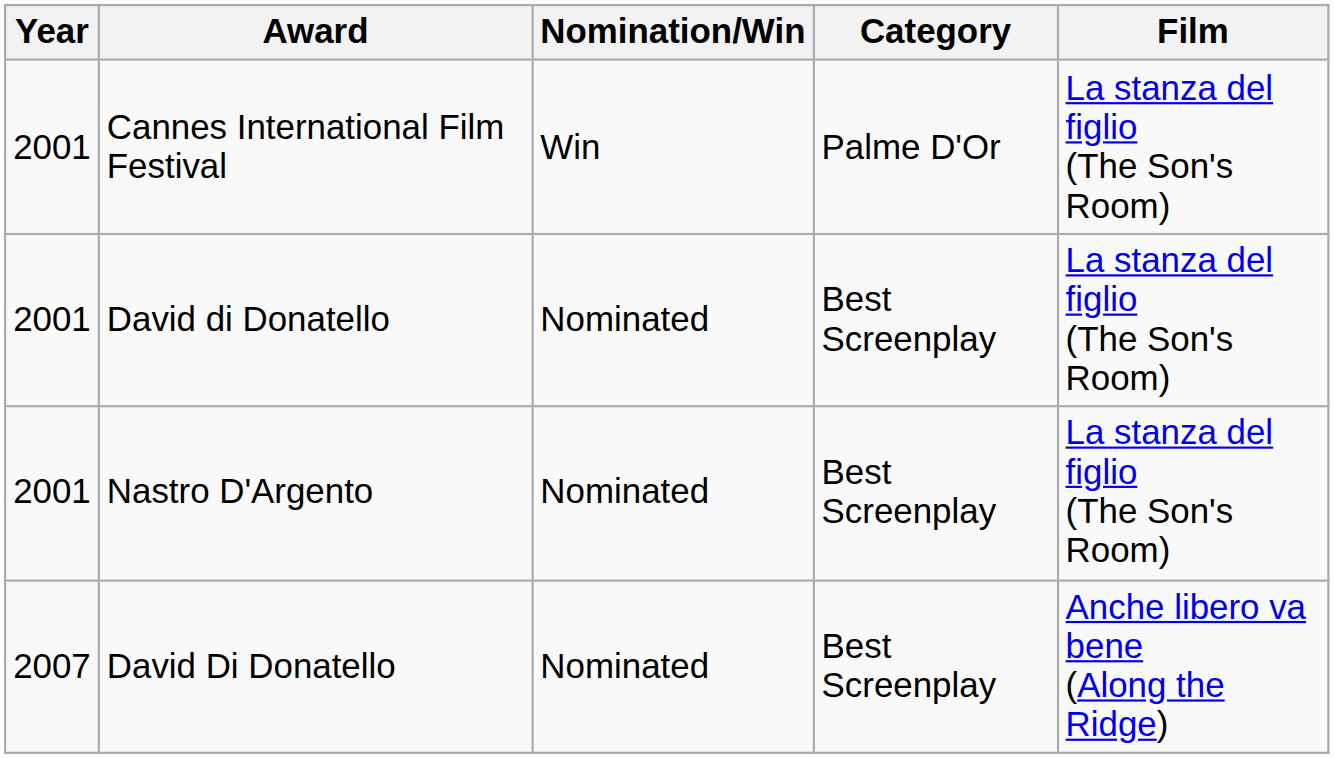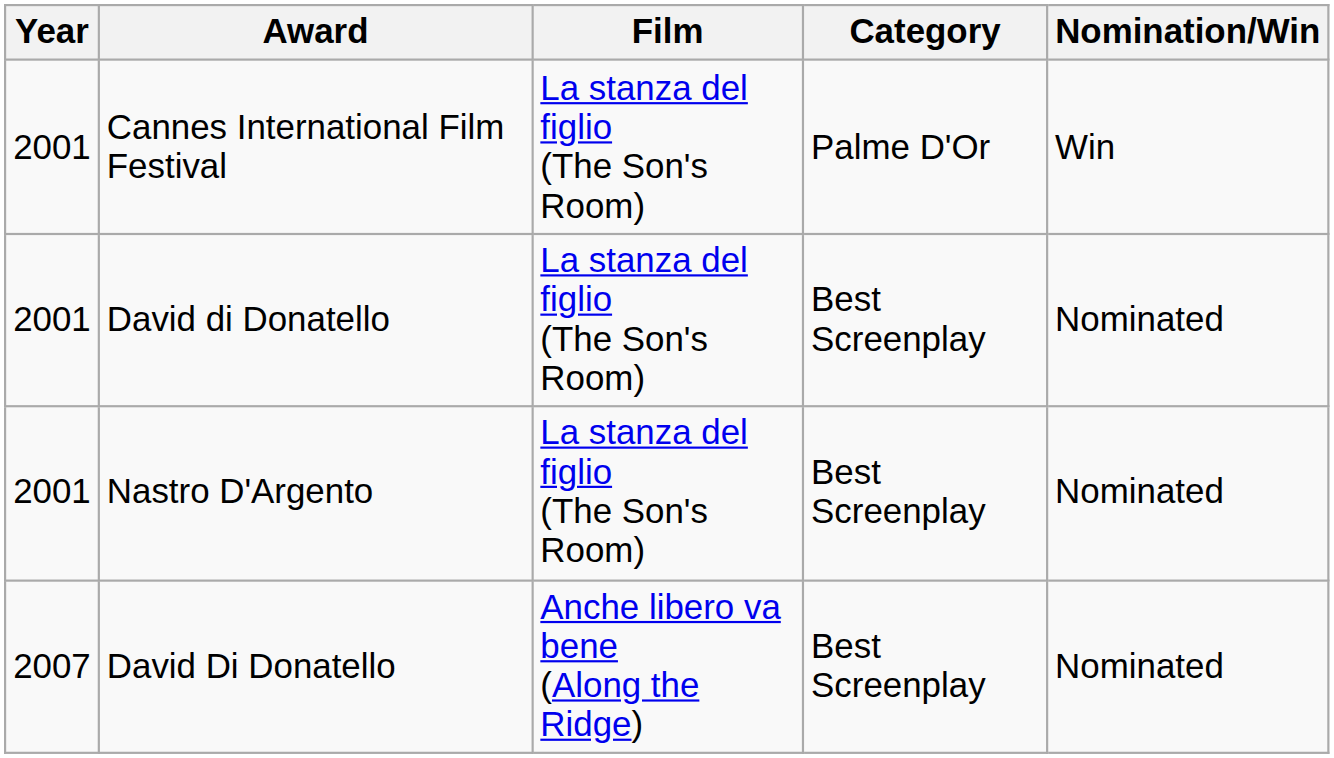columns swapped: Film <-> Nomination/Win
